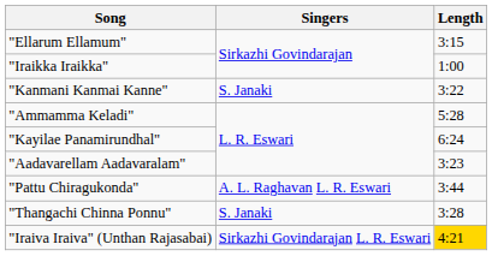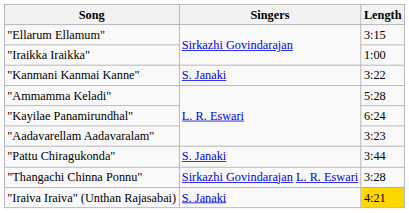"Pattu Chiragukonda" | Singers: A. L. Raghavan L. R. Eswari -> S. Janaki
"Thangachi Chinna Ponnu" | Singers: S. Janaki -> Sirkazhi Govindarajan L. R. Eswari
"Iraiva Iraiva" (Unthan Rajasabai) | Singers: Sirkazhi Govindarajan L. R. Eswari -> S. Janaki
